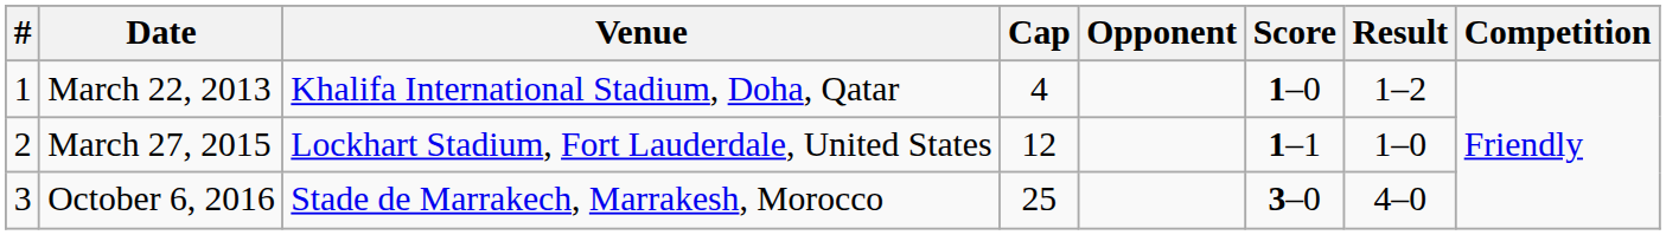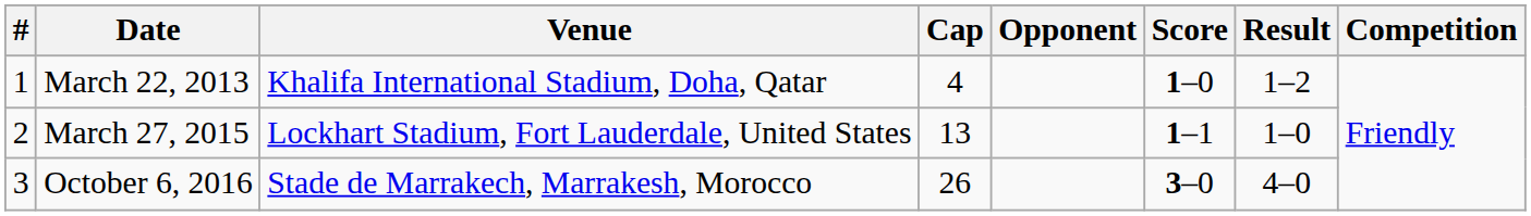March 27, 2015 | Cap: 12 -> 13
October 6, 2016 | Cap: 25 -> 26
